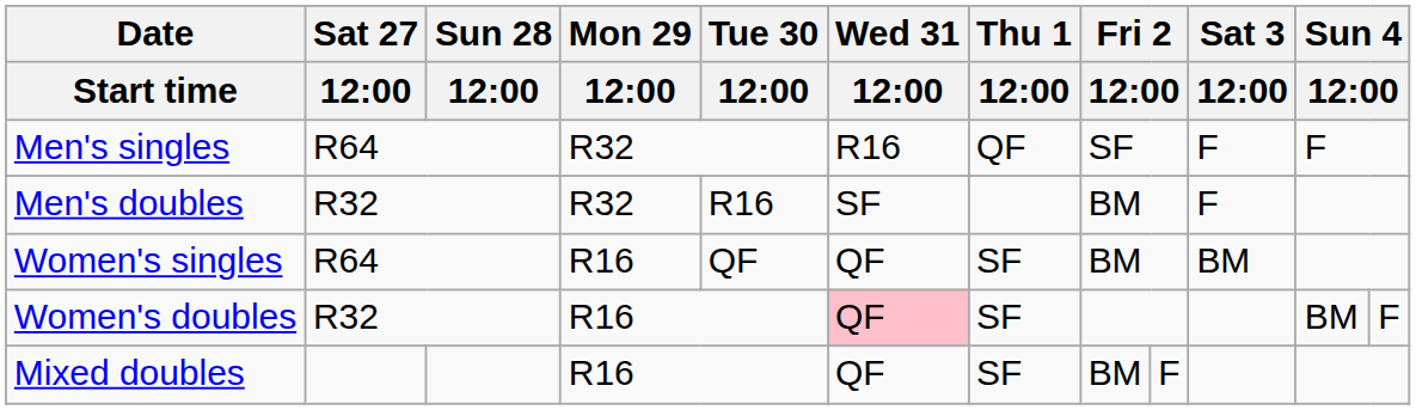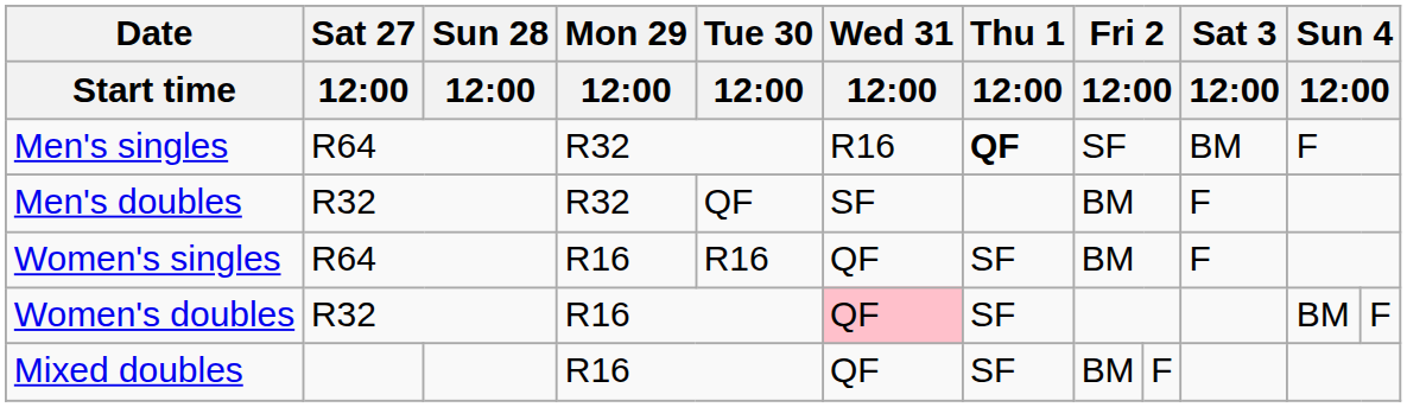Men's singles | Thu 1 / 12:00: normal -> bold
Men's singles | Sat 3 / 12:00: F -> BM
Men's doubles | Tue 30 / 12:00: R16 -> QF
Women's singles | Tue 30 / 12:00: QF -> R16
Women's singles | Sat 3 / 12:00: BM -> F
